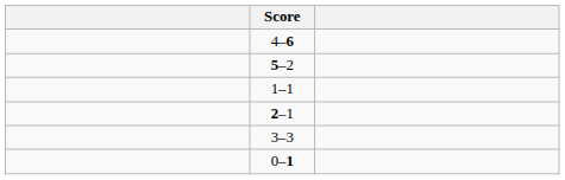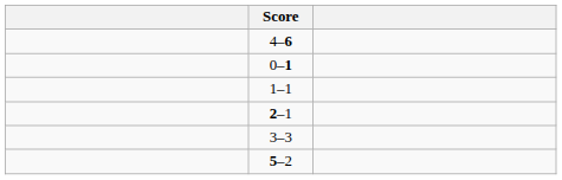rows swapped: 5–2 <-> 0–1
